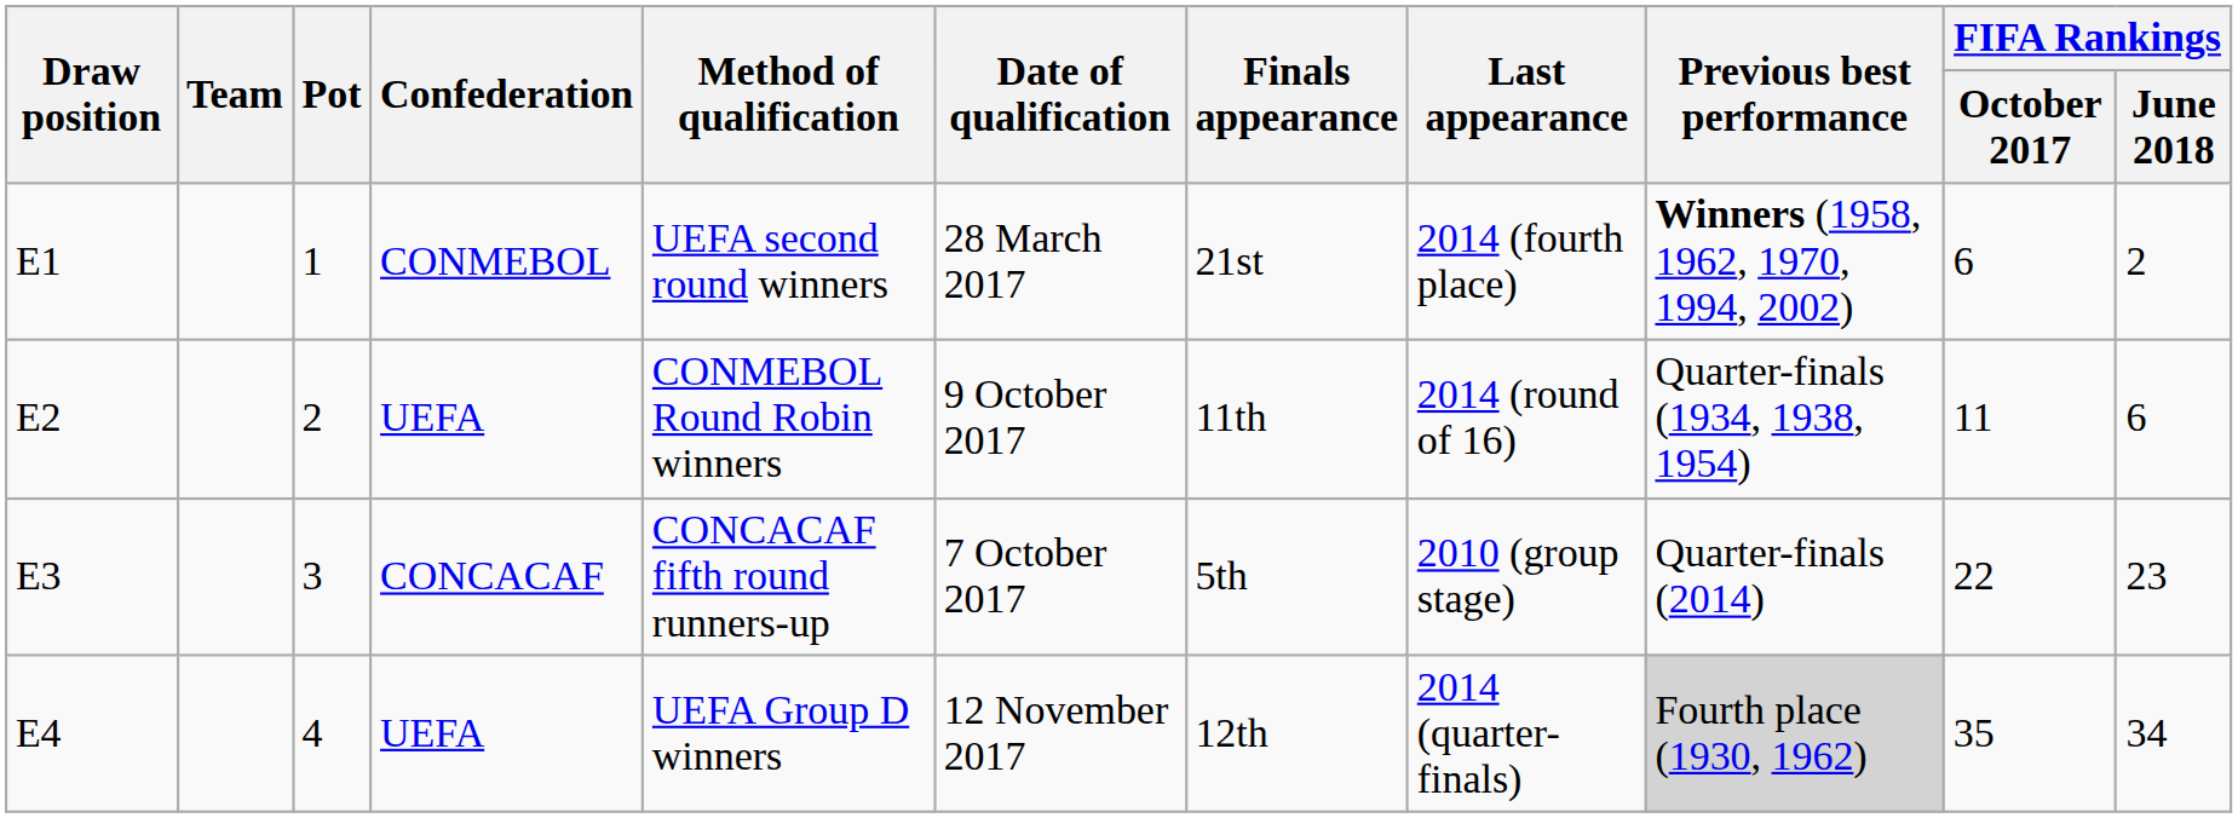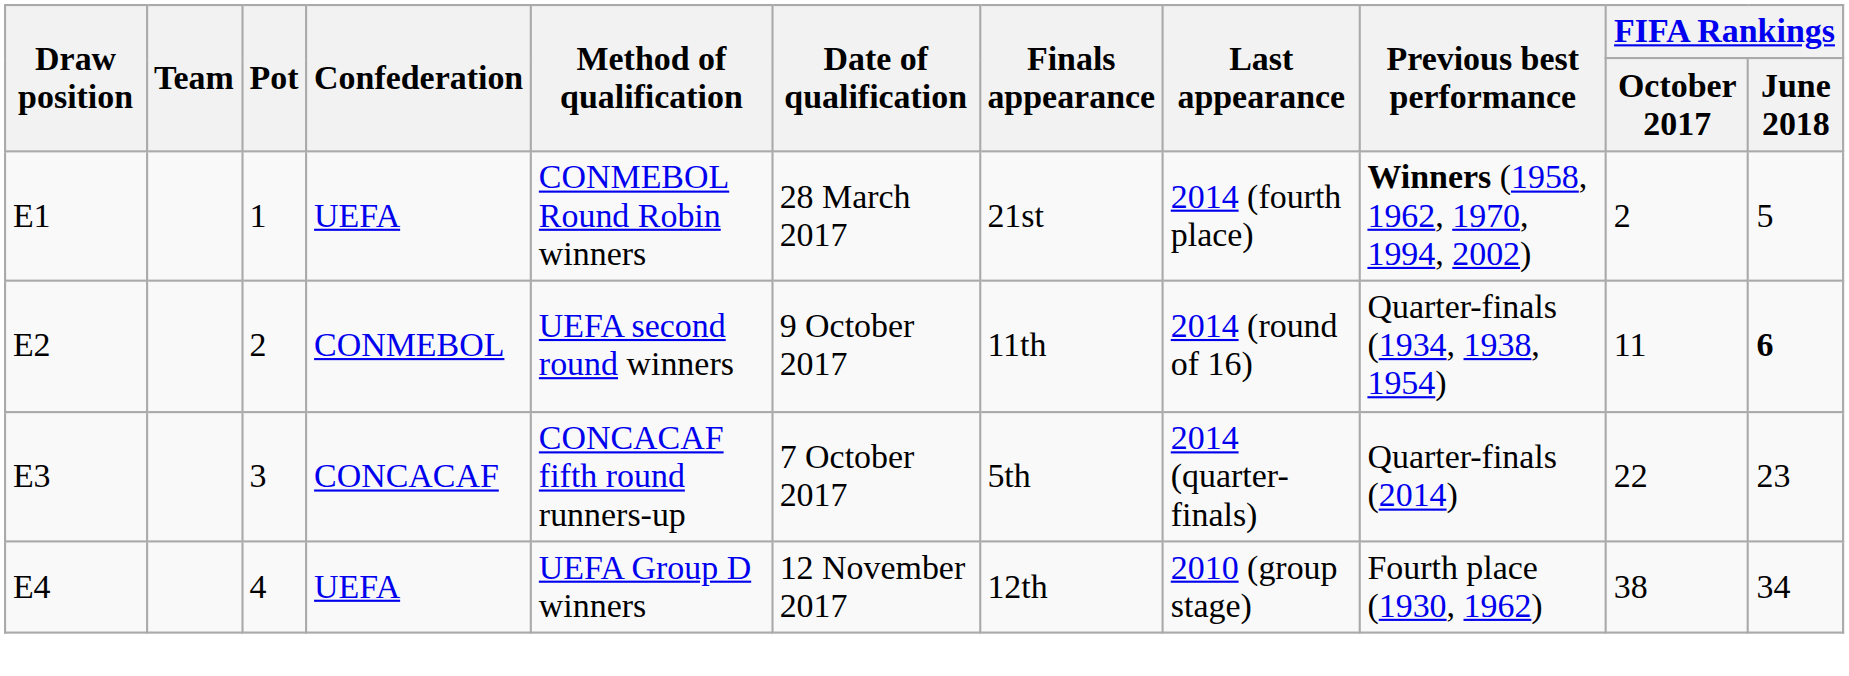E1 | Confederation: CONMEBOL -> UEFA
E1 | Method of qualification: UEFA second round winners -> CONMEBOL Round Robin winners
E1 | FIFA Rankings / October 2017: 6 -> 2
E1 | FIFA Rankings / June 2018: 2 -> 5
E2 | Confederation: UEFA -> CONMEBOL
E2 | Method of qualification: CONMEBOL Round Robin winners -> UEFA second round winners
E2 | FIFA Rankings / June 2018: normal -> bold
E3 | Last appearance: 2010 (group stage) -> 2014 (quarter-finals)
E4 | Last appearance: 2014 (quarter-finals) -> 2010 (group stage)
E4 | Previous best performance: lightgrey background -> no background
E4 | FIFA Rankings / October 2017: 35 -> 38
